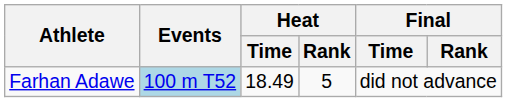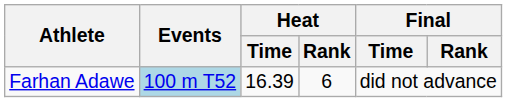Farhan Adawe | Heat / Time: 18.49 -> 16.39
Farhan Adawe | Heat / Rank: 5 -> 6
